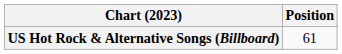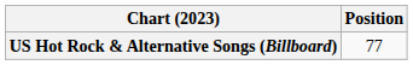US Hot Rock & Alternative Songs (Billboard) | Position: 61 -> 77
